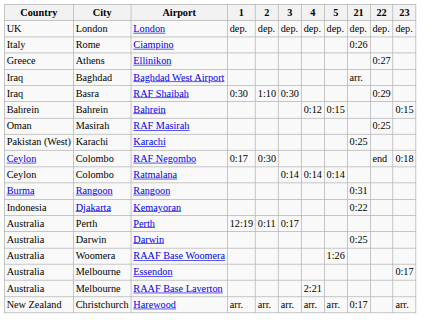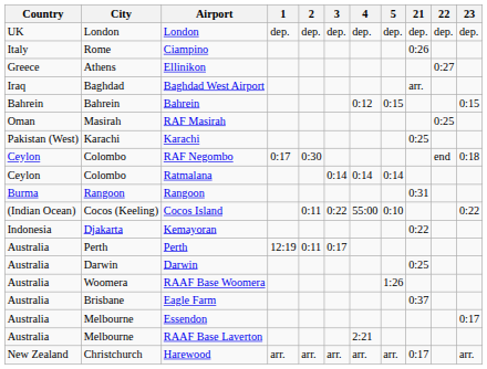- row: Iraq | Basra | RAF Shaibah | 0:30 | 1:10 | 0:30 | 0:29
+ row: (Indian Ocean) | Cocos (Keeling) | Cocos Island | 0:11 | 0:22 | 55:00 | 0:10 | 0:22
+ row: Australia | Brisbane | Eagle Farm | 0:37
